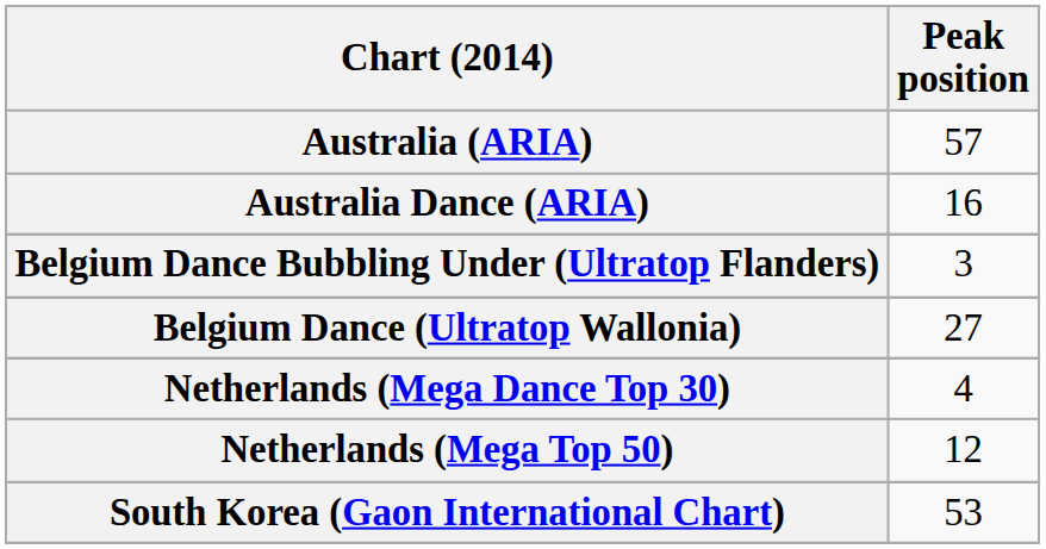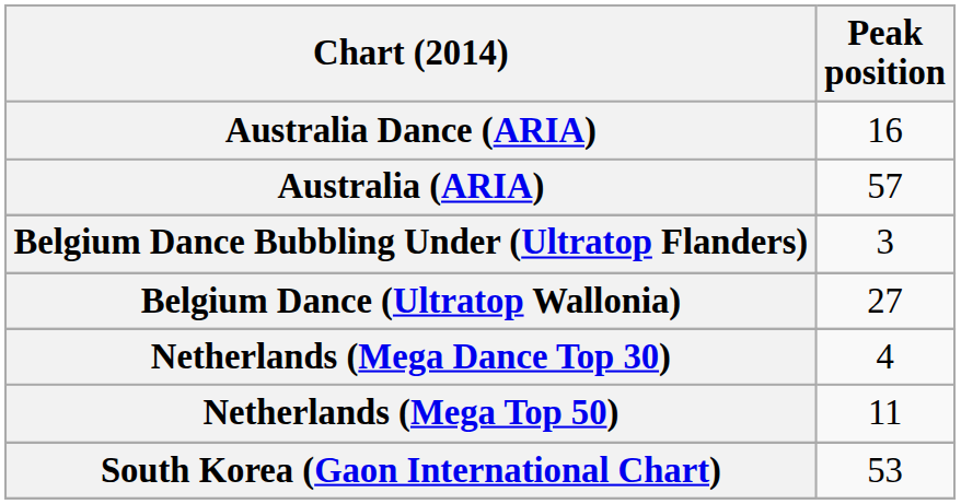rows swapped: Australia (ARIA) <-> Australia Dance (ARIA)
Netherlands (Mega Top 50) | Peak position: 12 -> 11
